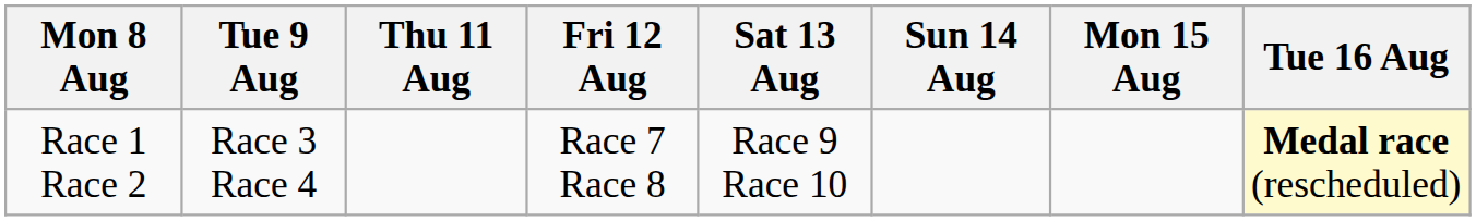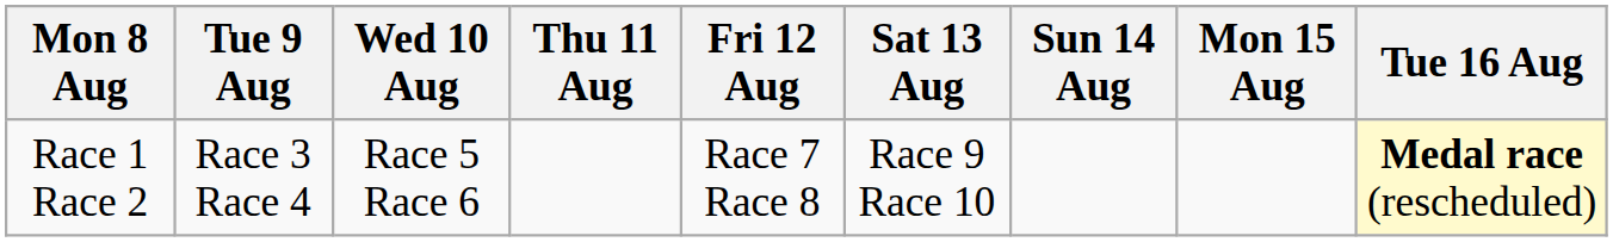+ column: Wed 10 Aug | Race 5 Race 6
